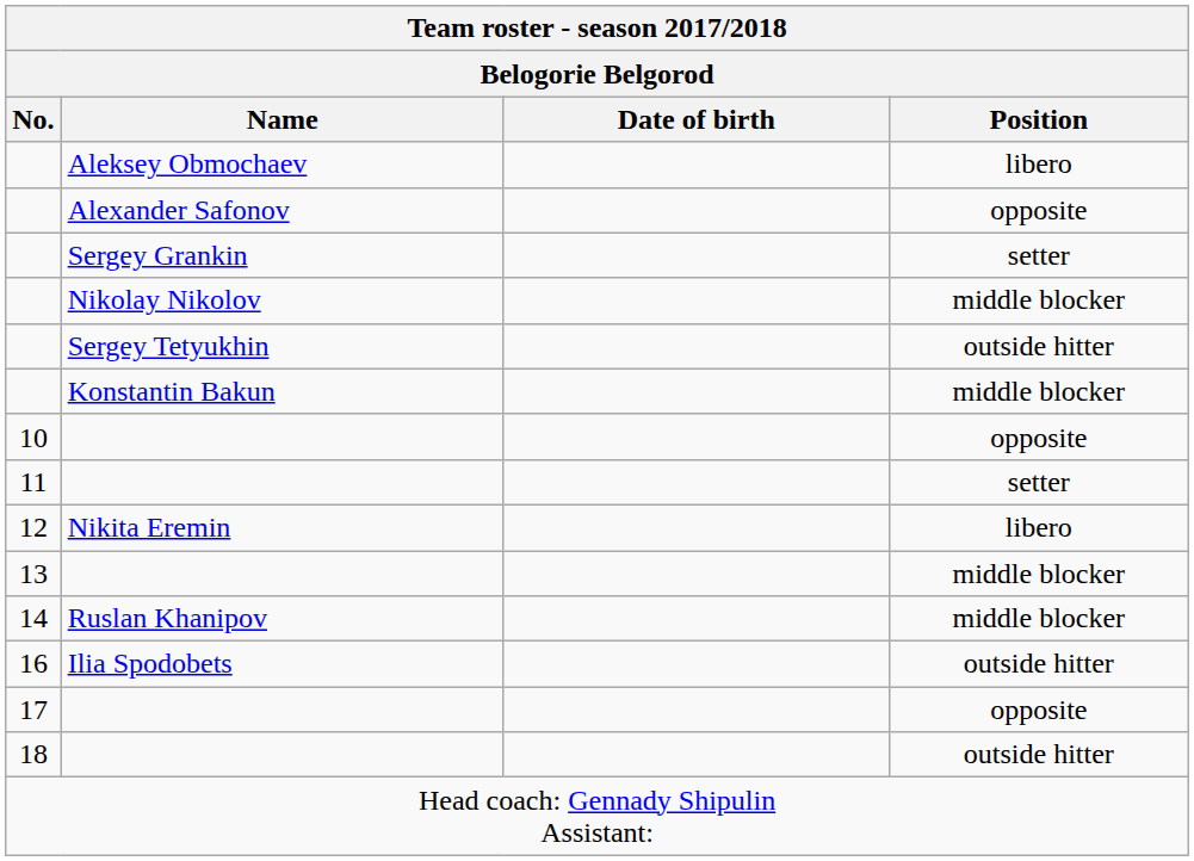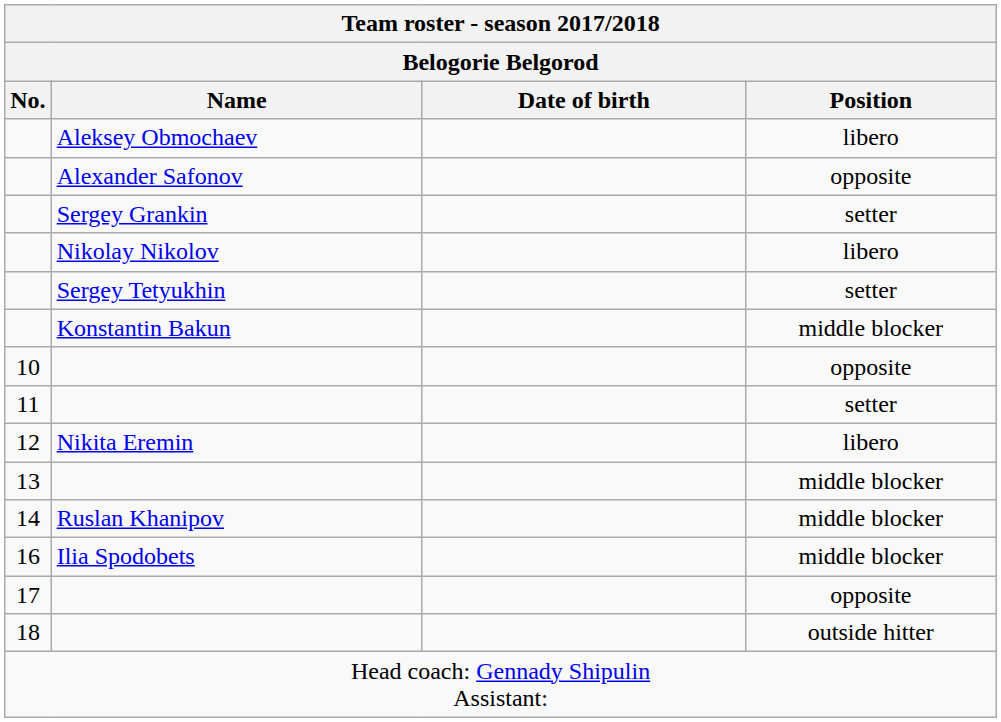Nikolay Nikolov | Position: middle blocker -> libero
Sergey Tetyukhin | Position: outside hitter -> setter
Ilia Spodobets | Position: outside hitter -> middle blocker
